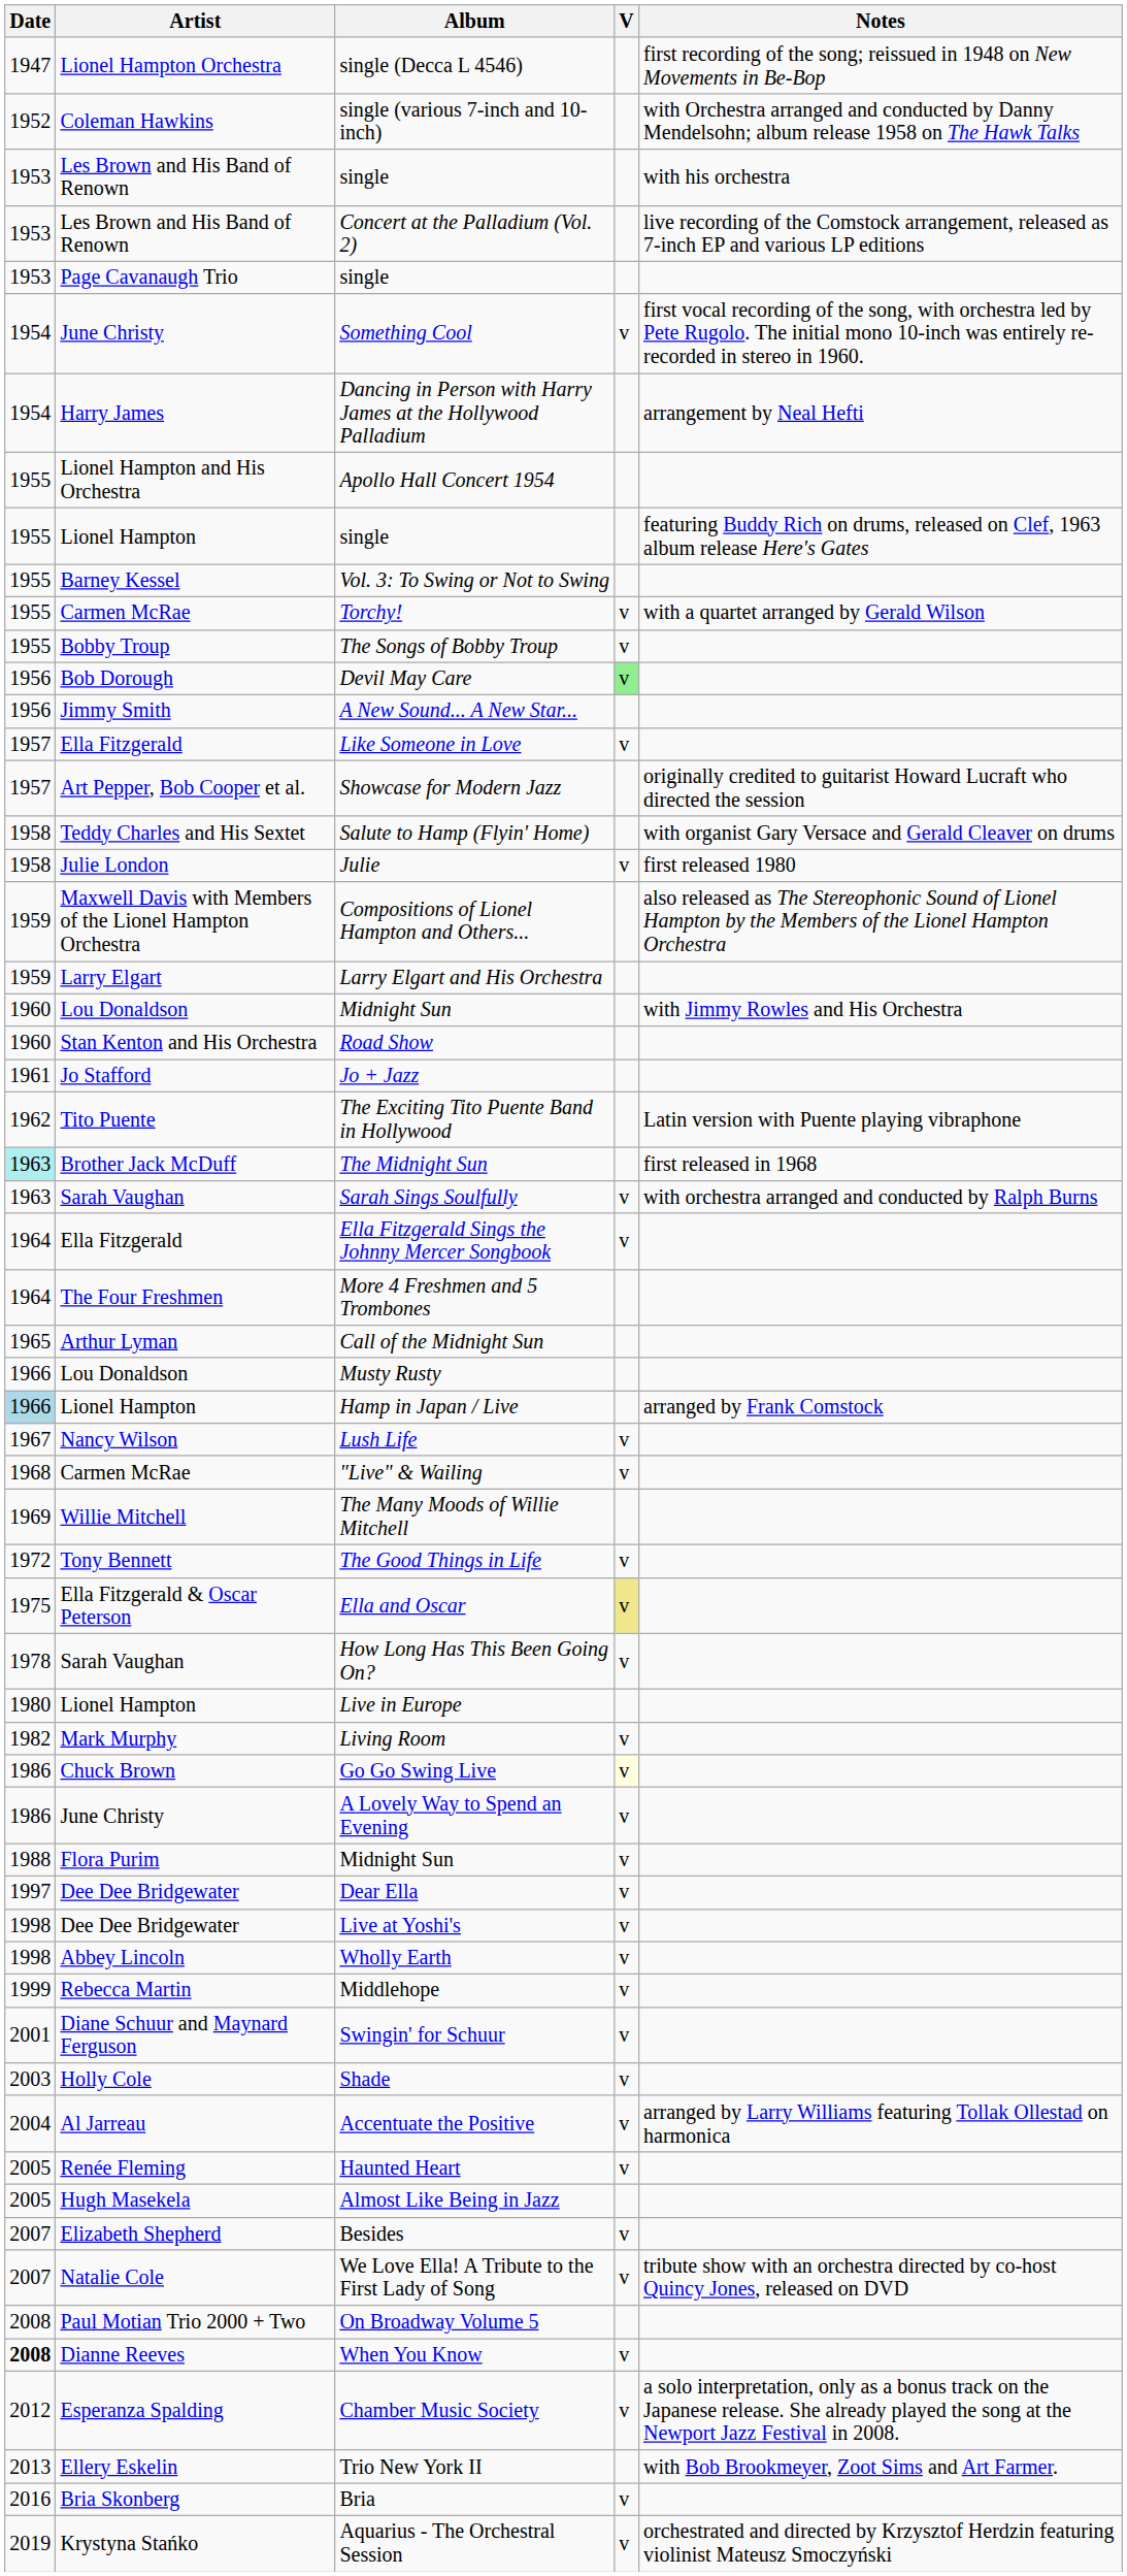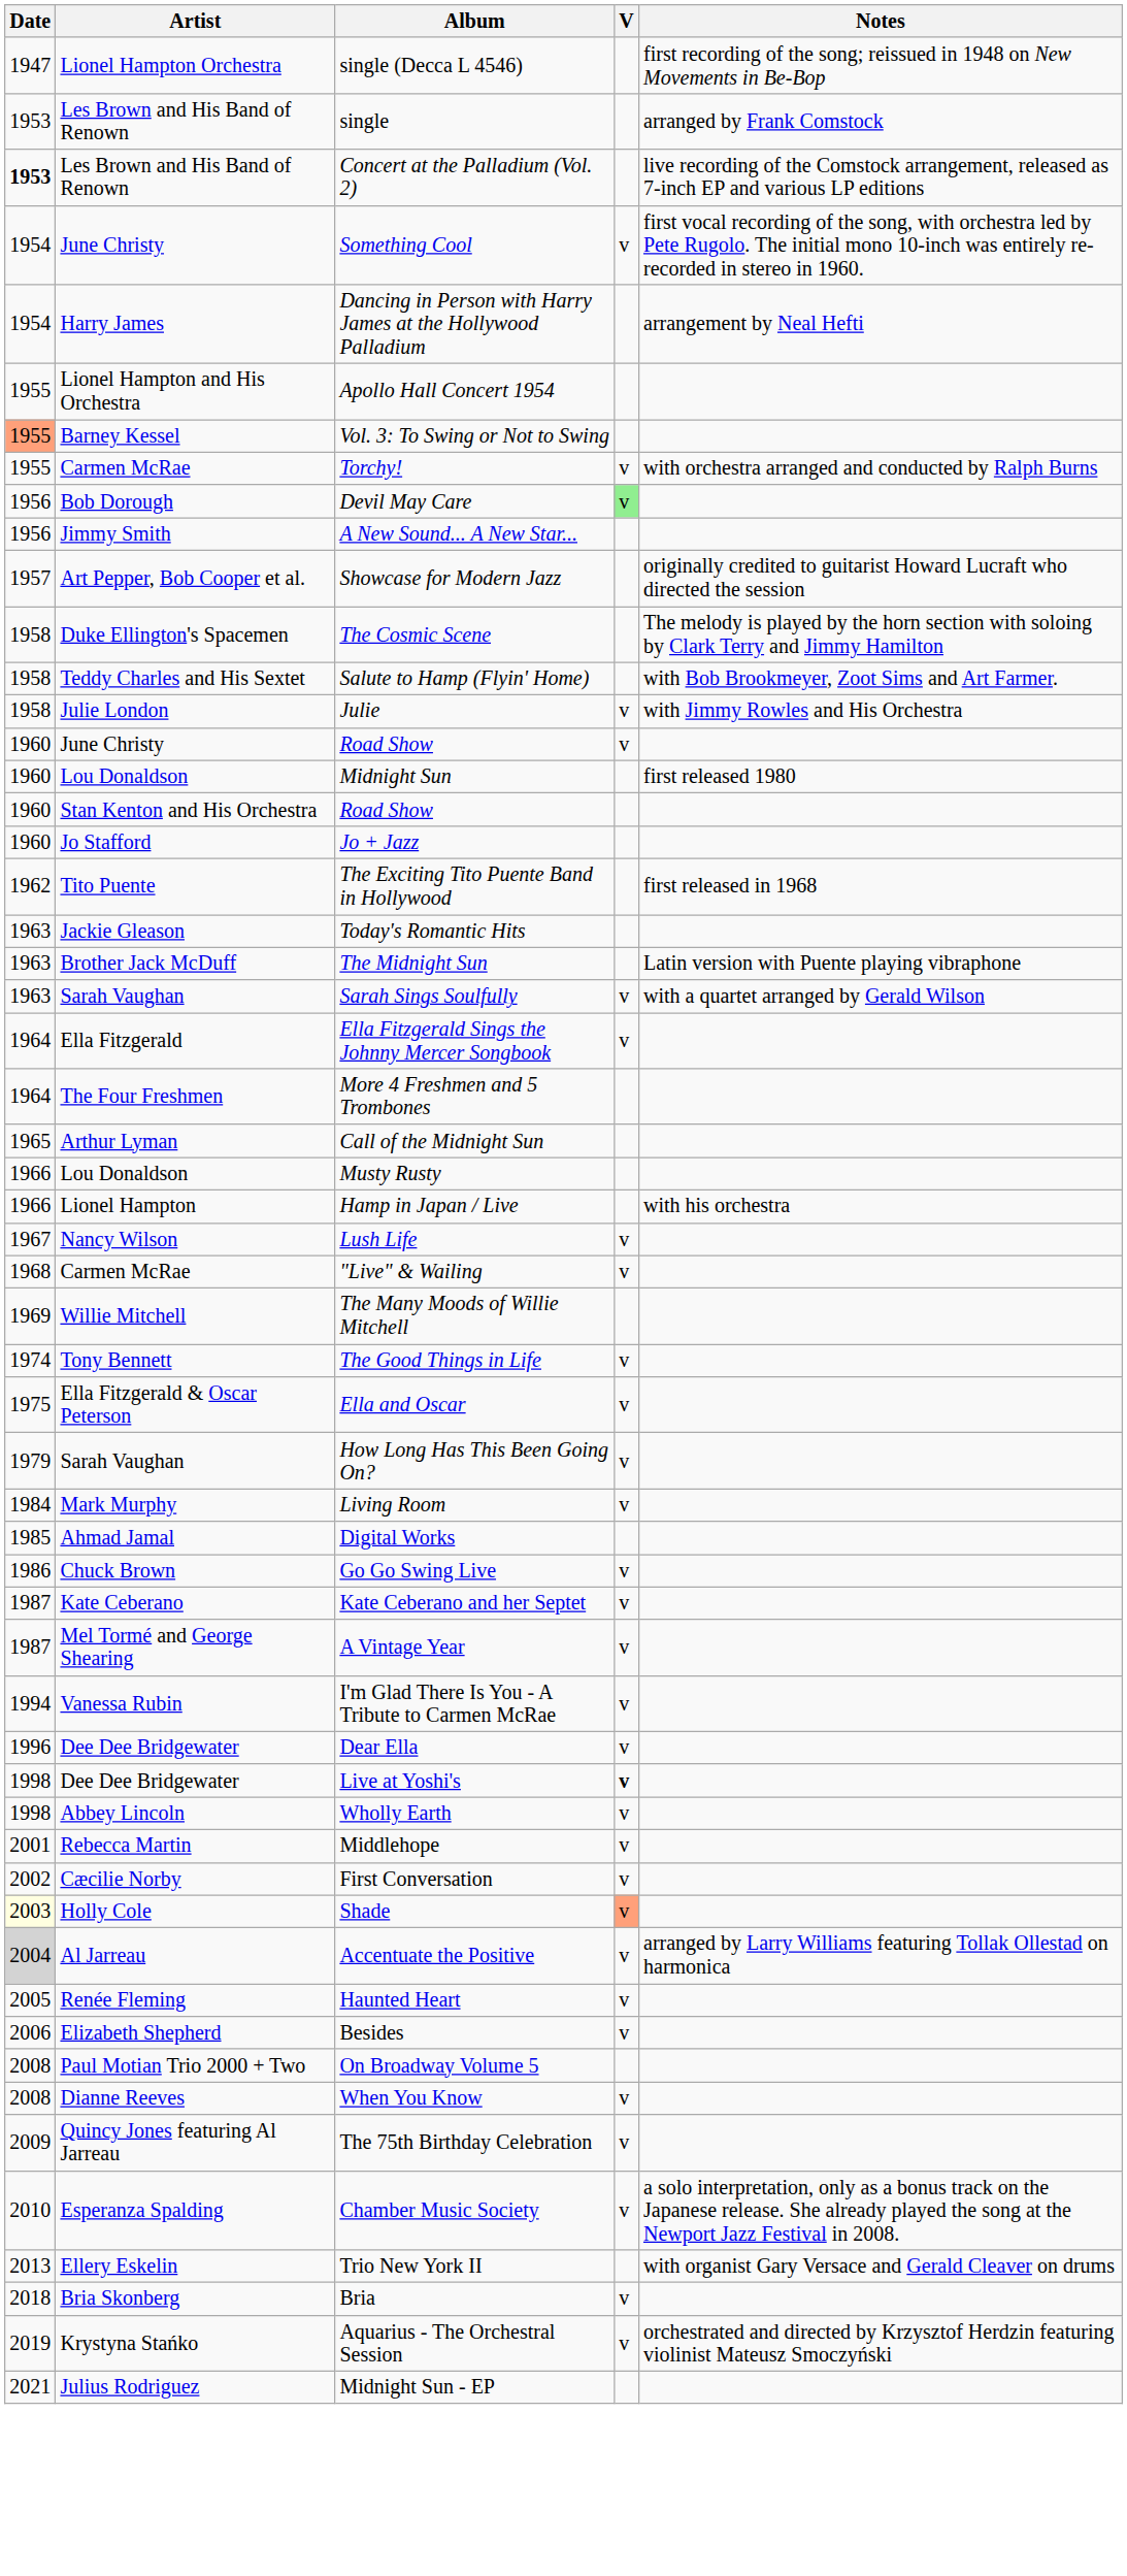- row: 1952 | Coleman Hawkins | single (various 7-inch and 10-inch) | with Orchestra arranged and conducted by Danny Mendelsohn; album release 1958 on The Hawk Talks
Les Brown and His Band of Renown / single | Notes: with his orchestra -> arranged by Frank Comstock
Concert at the Palladium (Vol. 2) | Date: normal -> bold
- row: 1953 | Page Cavanaugh Trio | single
- row: 1955 | Lionel Hampton | single | featuring Buddy Rich on drums, released on Clef, 1963 album release Here's Gates
Vol. 3: To Swing or Not to Swing | Date: no background -> lightsalmon background
Torchy! | Notes: with a quartet arranged by Gerald Wilson -> with orchestra arranged and conducted by Ralph Burns
- row: 1955 | Bobby Troup | The Songs of Bobby Troup | v
- row: 1957 | Ella Fitzgerald | Like Someone in Love | v
+ row: 1958 | Duke Ellington's Spacemen | The Cosmic Scene | The melody is played by the horn section with soloing by Clark Terry and Jimmy Hamilton
Salute to Hamp (Flyin' Home) | Notes: with organist Gary Versace and Gerald Cleaver on drums -> with Bob Brookmeyer, Zoot Sims and Art Farmer.
Julie | Notes: first released 1980 -> with Jimmy Rowles and His Orchestra
- row: 1959 | Maxwell Davis with Members of the Lionel Hampton Orchestra | Compositions of Lionel Hampton and Others... | also released as The Stereophonic Sound of Lionel Hampton by the Members of the Lionel Hampton Orchestra
- row: 1959 | Larry Elgart | Larry Elgart and His Orchestra
+ row: 1960 | June Christy | Road Show | v
Lou Donaldson / Midnight Sun | Notes: with Jimmy Rowles and His Orchestra -> first released 1980
Jo + Jazz | Date: 1961 -> 1960
The Exciting Tito Puente Band in Hollywood | Notes: Latin version with Puente playing vibraphone -> first released in 1968
+ row: 1963 | Jackie Gleason | Today's Romantic Hits
The Midnight Sun | Date: paleturquoise background -> no background
The Midnight Sun | Notes: first released in 1968 -> Latin version with Puente playing vibraphone
Sarah Sings Soulfully | Notes: with orchestra arranged and conducted by Ralph Burns -> with a quartet arranged by Gerald Wilson
Hamp in Japan / Live | Date: lightblue background -> no background
Hamp in Japan / Live | Notes: arranged by Frank Comstock -> with his orchestra
The Good Things in Life | Date: 1972 -> 1974
Ella and Oscar | V: khaki background -> no background
How Long Has This Been Going On? | Date: 1978 -> 1979
- row: 1980 | Lionel Hampton | Live in Europe
Living Room | Date: 1982 -> 1984
+ row: 1985 | Ahmad Jamal | Digital Works
Go Go Swing Live | V: lightyellow background -> no background
- row: 1986 | June Christy | A Lovely Way to Spend an Evening | v
+ row: 1987 | Kate Ceberano | Kate Ceberano and her Septet | v
+ row: 1987 | Mel Tormé and George Shearing | A Vintage Year | v
- row: 1988 | Flora Purim | Midnight Sun | v
+ row: 1994 | Vanessa Rubin | I'm Glad There Is You - A Tribute to Carmen McRae | v
Dear Ella | Date: 1997 -> 1996
Live at Yoshi's | V: normal -> bold
Middlehope | Date: 1999 -> 2001
- row: 2001 | Diane Schuur and Maynard Ferguson | Swingin' for Schuur | v
+ row: 2002 | Cæcilie Norby | First Conversation | v
Shade | Date: no background -> lightyellow background
Shade | V: no background -> lightsalmon background
Accentuate the Positive | Date: no background -> lightgrey background
- row: 2005 | Hugh Masekela | Almost Like Being in Jazz
Besides | Date: 2007 -> 2006
- row: 2007 | Natalie Cole | We Love Ella! A Tribute to the First Lady of Song | v | tribute show with an orchestra directed by co-host Quincy Jones, released on DVD
When You Know | Date: bold -> normal
+ row: 2009 | Quincy Jones featuring Al Jarreau | The 75th Birthday Celebration | v
Chamber Music Society | Date: 2012 -> 2010
Trio New York II | Notes: with Bob Brookmeyer, Zoot Sims and Art Farmer. -> with organist Gary Versace and Gerald Cleaver on drums
Bria | Date: 2016 -> 2018
+ row: 2021 | Julius Rodriguez | Midnight Sun - EP
